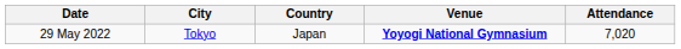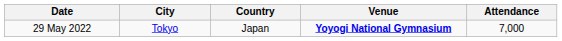29 May 2022 | Attendance: 7,020 -> 7,000
